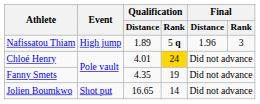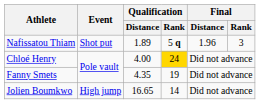Nafissatou Thiam | Event: High jump -> Shot put
Chloé Henry | Qualification / Distance: 4.01 -> 4.00
Jolien Boumkwo | Event: Shot put -> High jump
